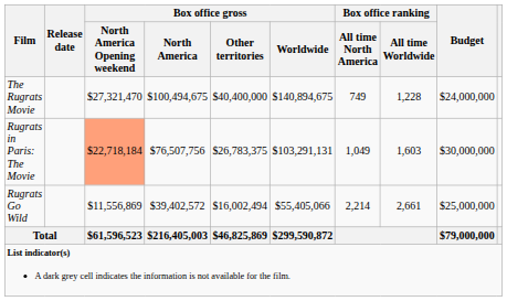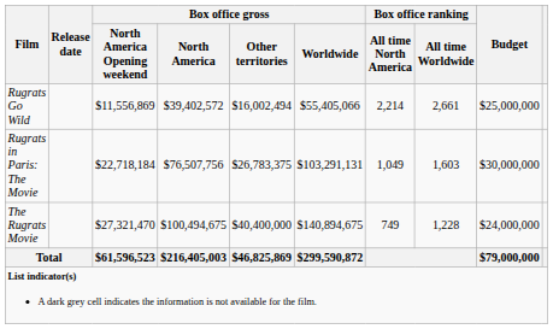rows swapped: The Rugrats Movie <-> Rugrats Go Wild
Rugrats in Paris: The Movie | Box office gross / North America Opening weekend: lightsalmon background -> no background
